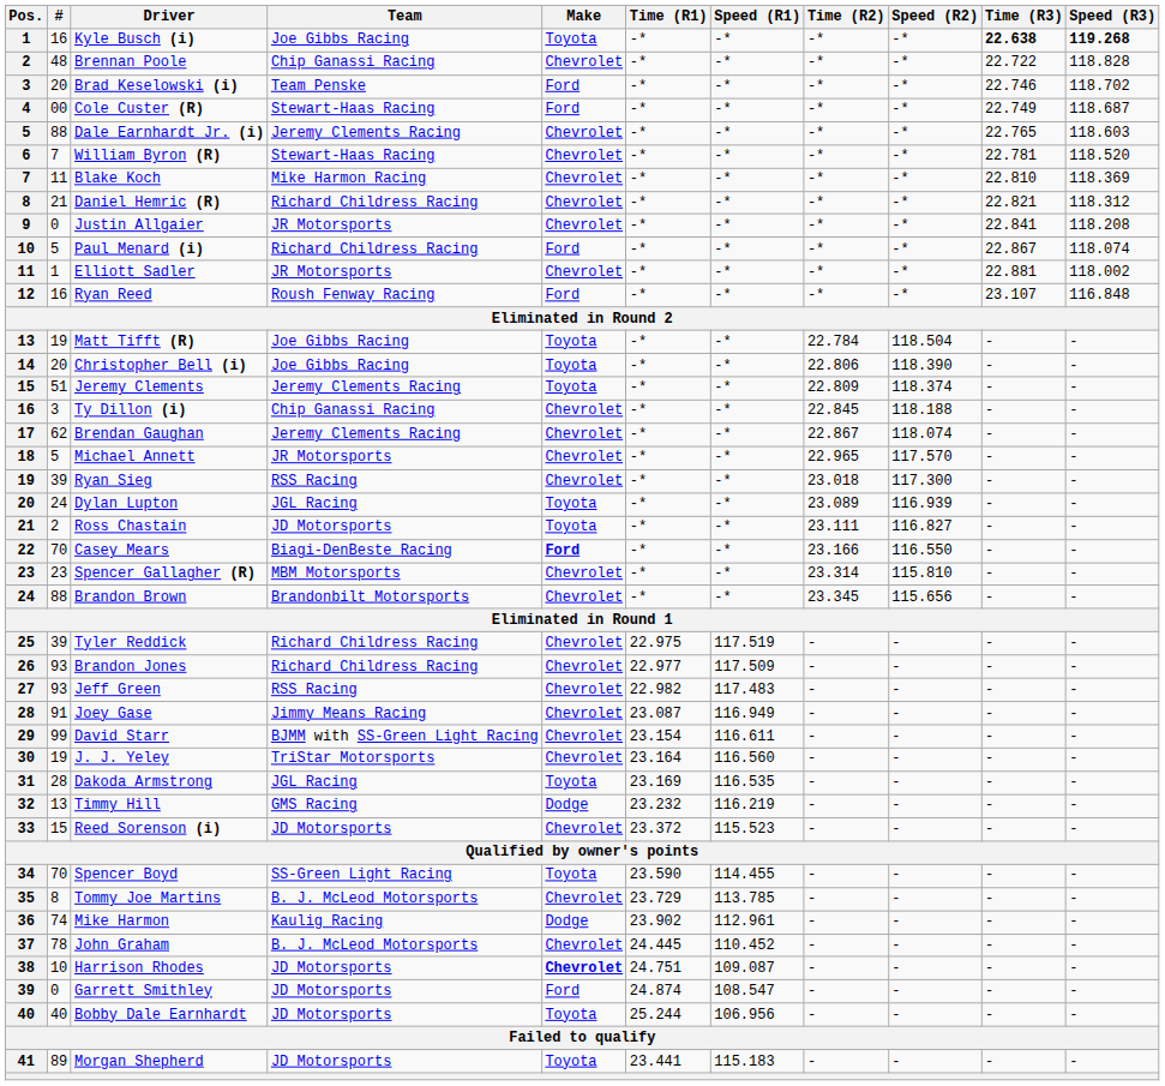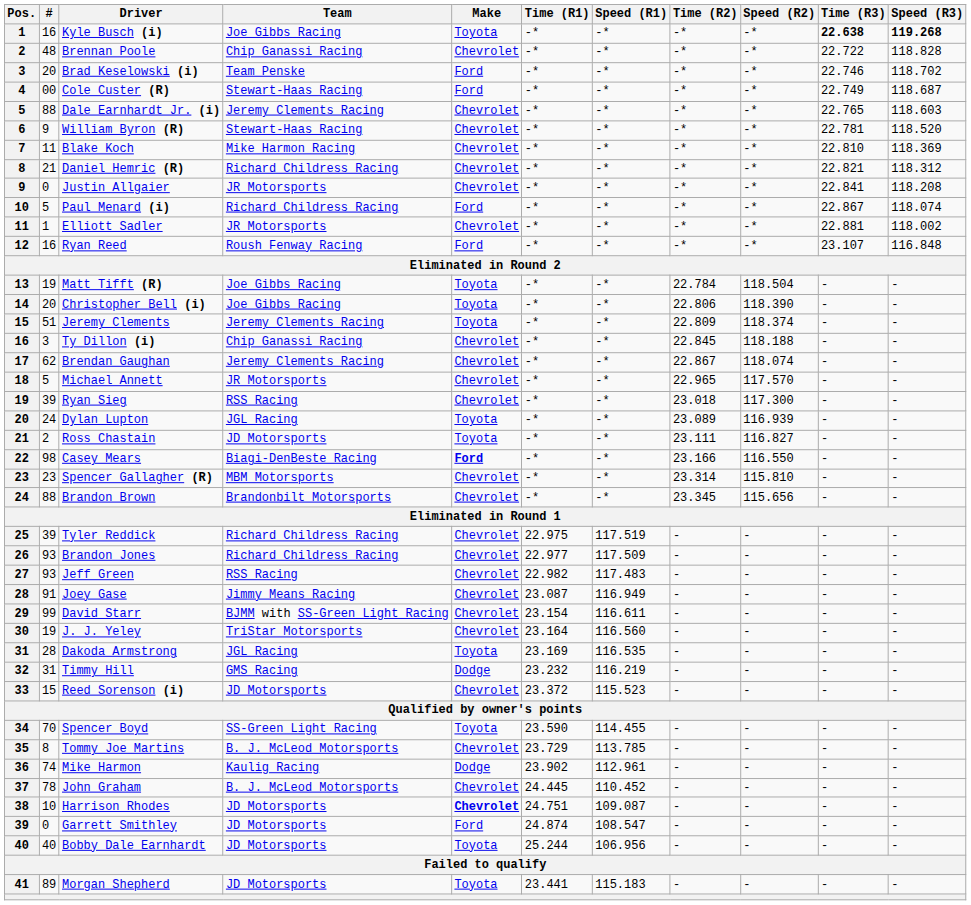William Byron (R) | #: 7 -> 9
Casey Mears | #: 70 -> 98
Timmy Hill | #: 13 -> 31
